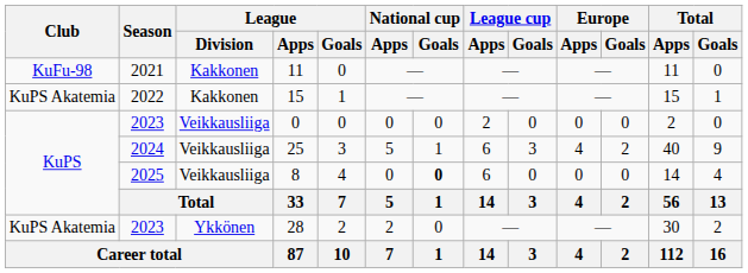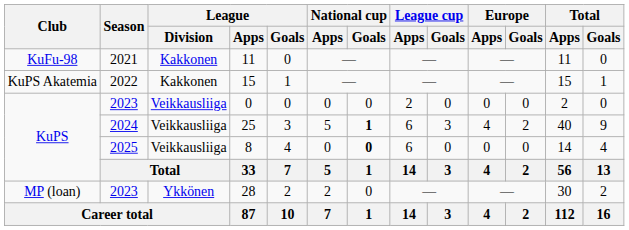25 | National cup / Goals: normal -> bold
28 | Club: KuPS Akatemia -> MP (loan)
